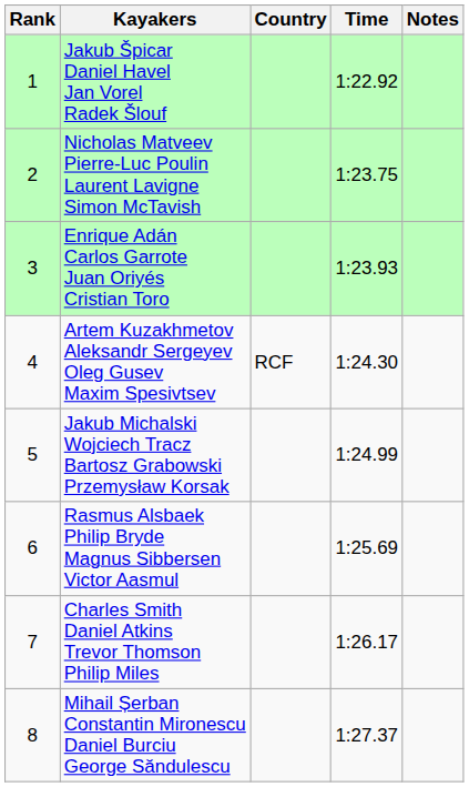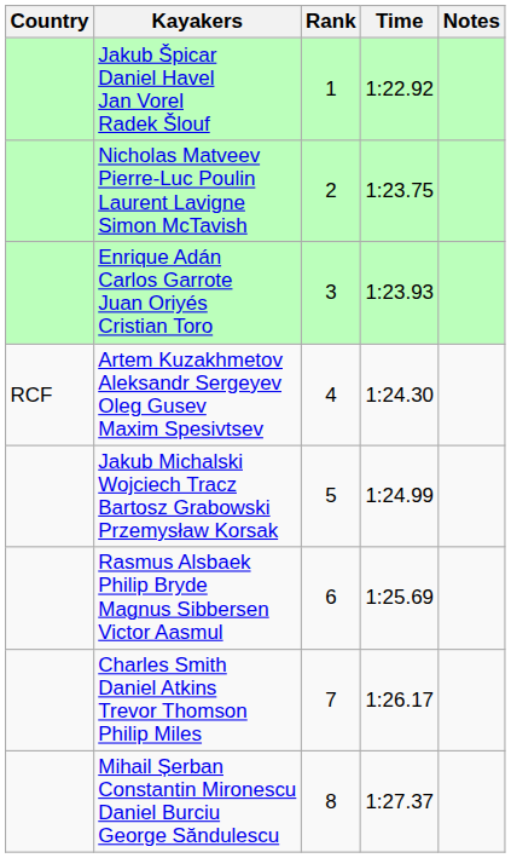columns swapped: Rank <-> Country
